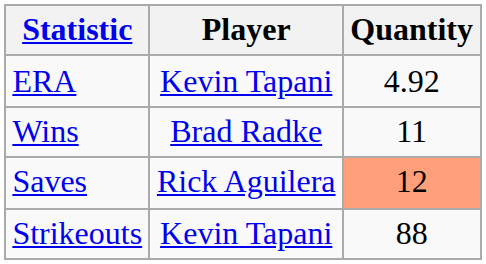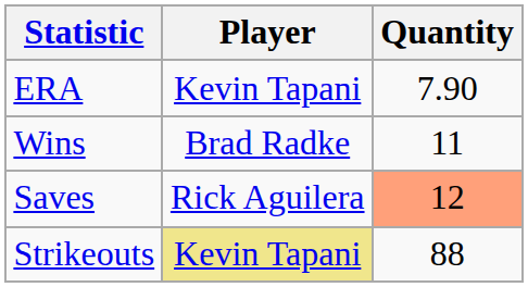ERA | Quantity: 4.92 -> 7.90
Strikeouts | Player: no background -> khaki background
